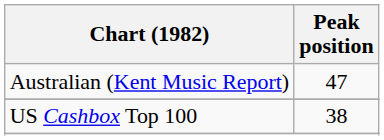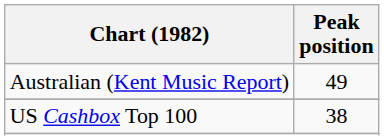Australian (Kent Music Report) | Peak position: 47 -> 49
